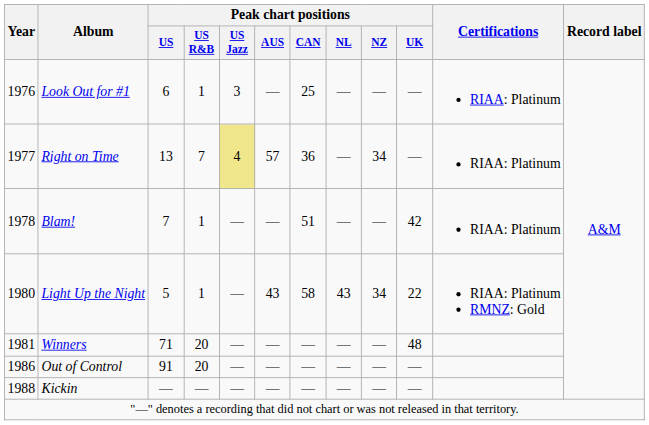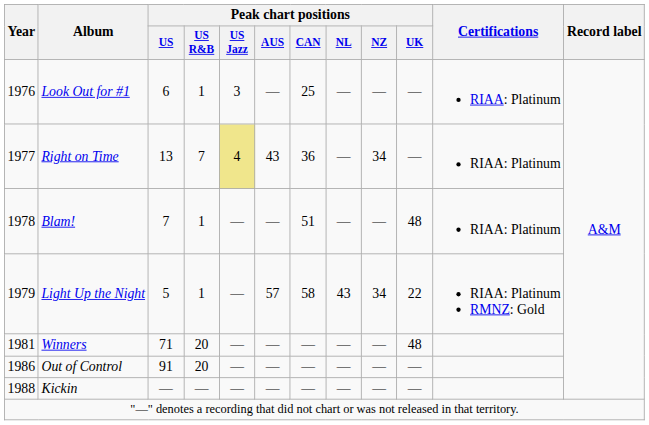Right on Time | Peak chart positions / AUS: 57 -> 43
Blam! | Peak chart positions / UK: 42 -> 48
Light Up the Night | Year: 1980 -> 1979
Light Up the Night | Peak chart positions / AUS: 43 -> 57
